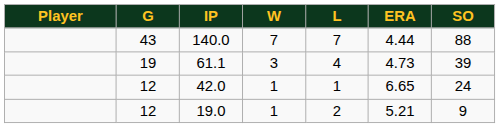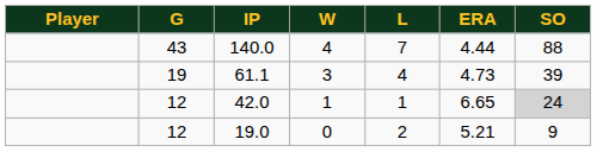140.0 | W: 7 -> 4
42.0 | SO: no background -> lightgrey background
19.0 | W: 1 -> 0
